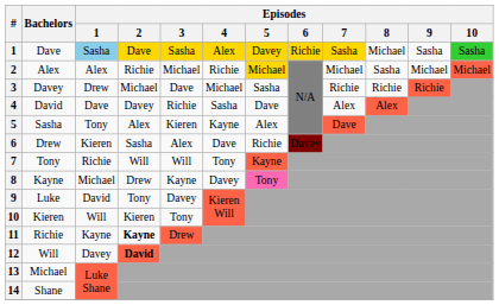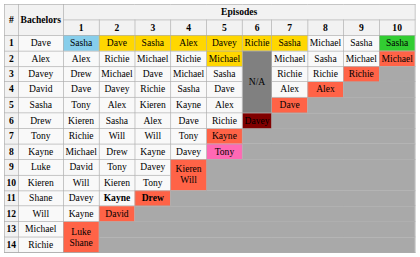11 | Bachelors: Richie -> Shane
11 | Episodes / 1: Kayne -> Davey
11 | Episodes / 3: normal -> bold
12 | Episodes / 1: Davey -> Kayne
12 | Episodes / 2: bold -> normal
14 | Bachelors: Shane -> Richie
